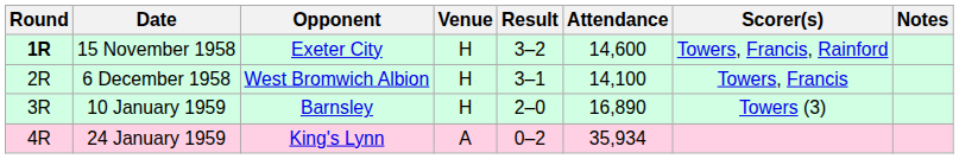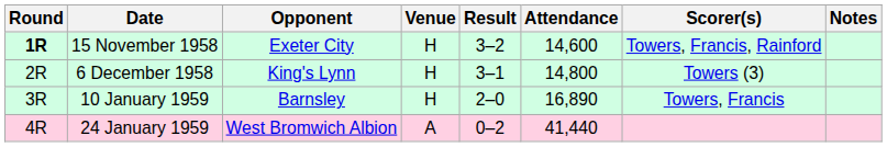6 December 1958 | Opponent: West Bromwich Albion -> King's Lynn
6 December 1958 | Attendance: 14,100 -> 14,800
6 December 1958 | Scorer(s): Towers, Francis -> Towers (3)
10 January 1959 | Scorer(s): Towers (3) -> Towers, Francis
24 January 1959 | Opponent: King's Lynn -> West Bromwich Albion
24 January 1959 | Attendance: 35,934 -> 41,440
